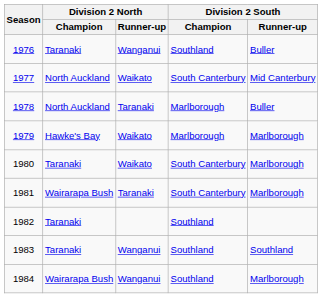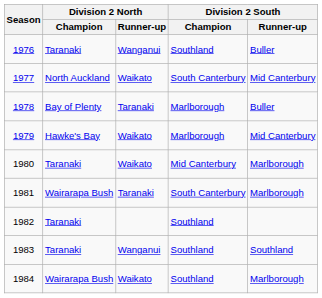1978 | Division 2 North / Champion: North Auckland -> Bay of Plenty
1979 | Division 2 South / Runner-up: Marlborough -> Mid Canterbury
1980 | Division 2 South / Champion: South Canterbury -> Mid Canterbury
1984 | Division 2 North / Runner-up: Wanganui -> Waikato
